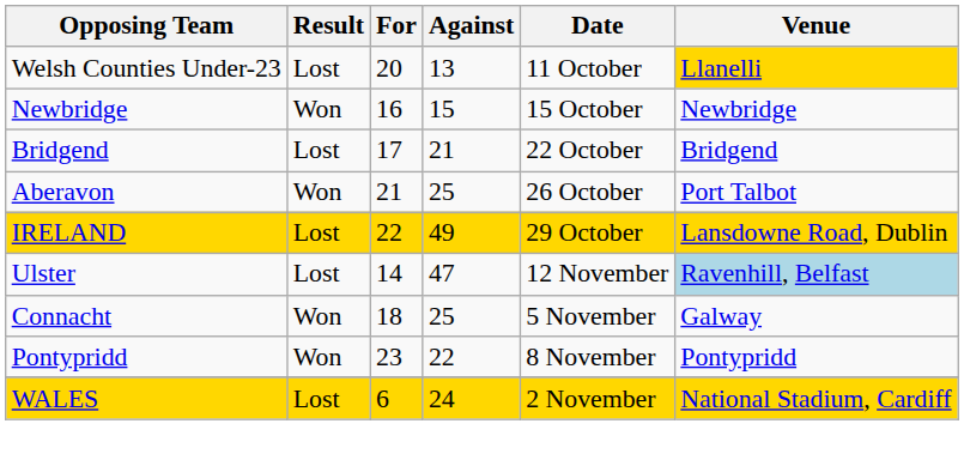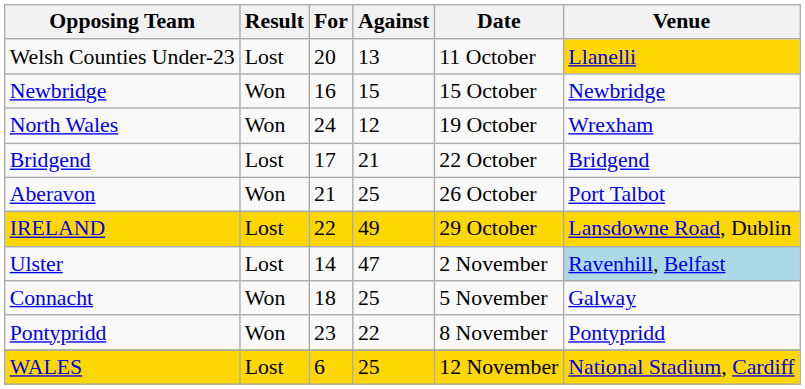+ row: North Wales | Won | 24 | 12 | 19 October | Wrexham
Ulster | Date: 12 November -> 2 November
WALES | Against: 24 -> 25
WALES | Date: 2 November -> 12 November
